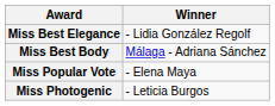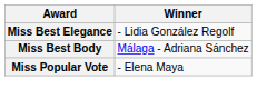- row: Miss Photogenic | - Leticia Burgos
